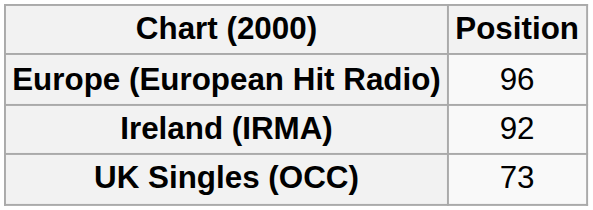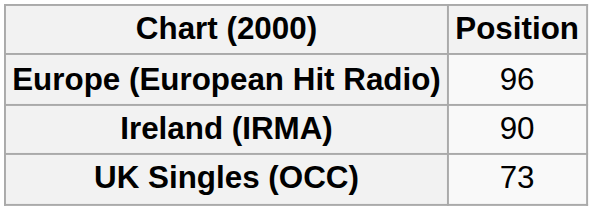Ireland (IRMA) | Position: 92 -> 90
